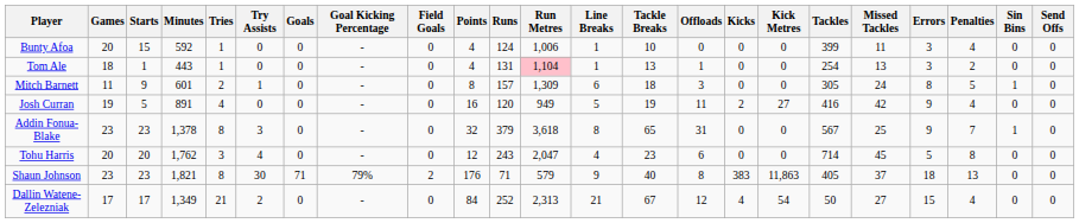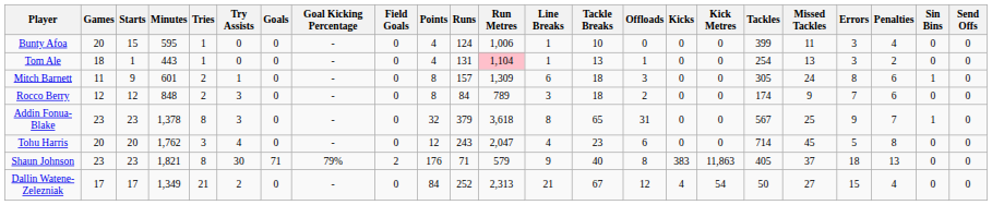Bunty Afoa | Minutes: 592 -> 595
Mitch Barnett | Penalties: 5 -> 6
+ row: Rocco Berry | 12 | 12 | 848 | 2 | 3 | 0 | - | 0 | 8 | 84 | 789 | 3 | 18 | 2 | 0 | 0 | 174 | 9 | 7 | 6 | 0 | 0
- row: Josh Curran | 19 | 5 | 891 | 4 | 0 | 0 | - | 0 | 16 | 120 | 949 | 5 | 19 | 11 | 2 | 27 | 416 | 42 | 9 | 4 | 0 | 0
